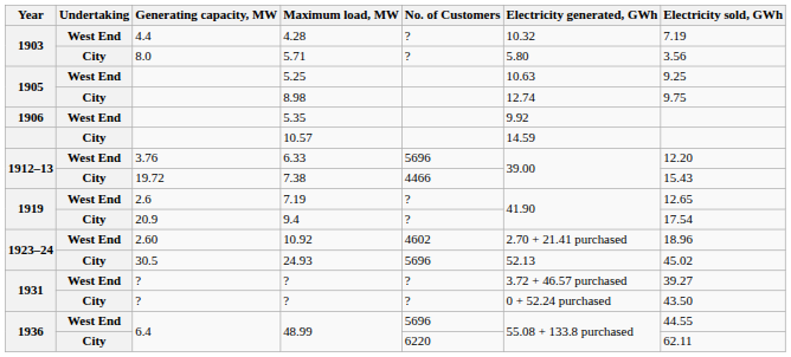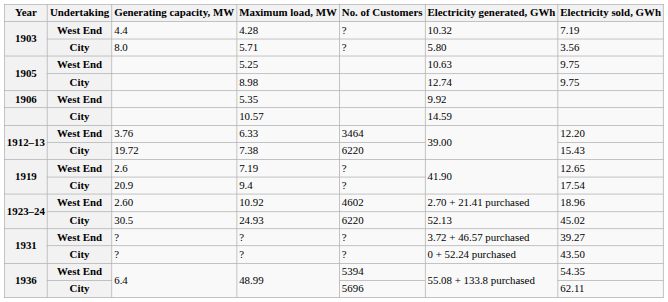5.25 | Electricity sold, GWh: 9.25 -> 9.75
6.33 | No. of Customers: 5696 -> 3464
7.38 | No. of Customers: 4466 -> 6220
24.93 | No. of Customers: 5696 -> 6220
West End / 48.99 | No. of Customers: 5696 -> 5394
West End / 48.99 | Electricity sold, GWh: 44.55 -> 54.35
City / 48.99 | No. of Customers: 6220 -> 5696
